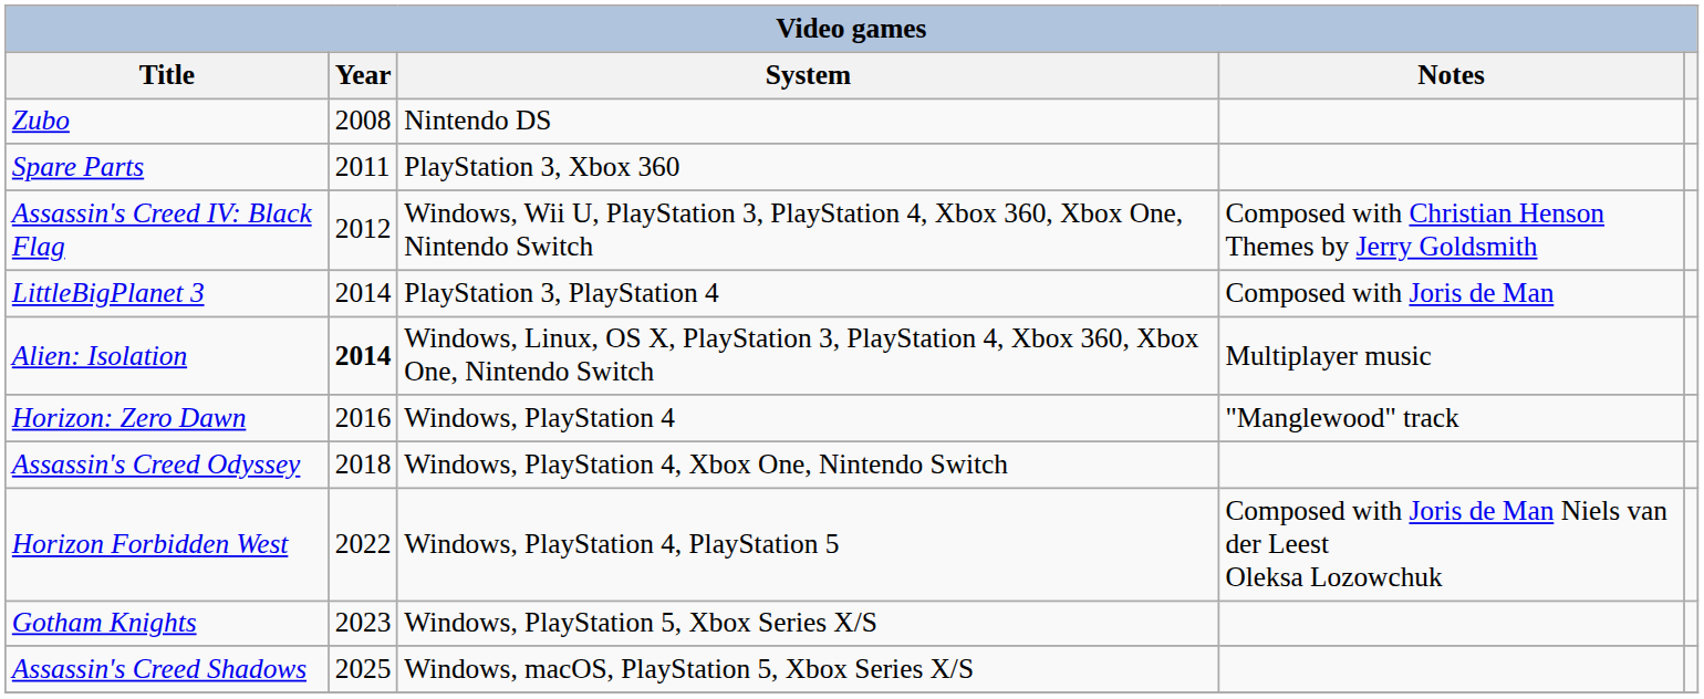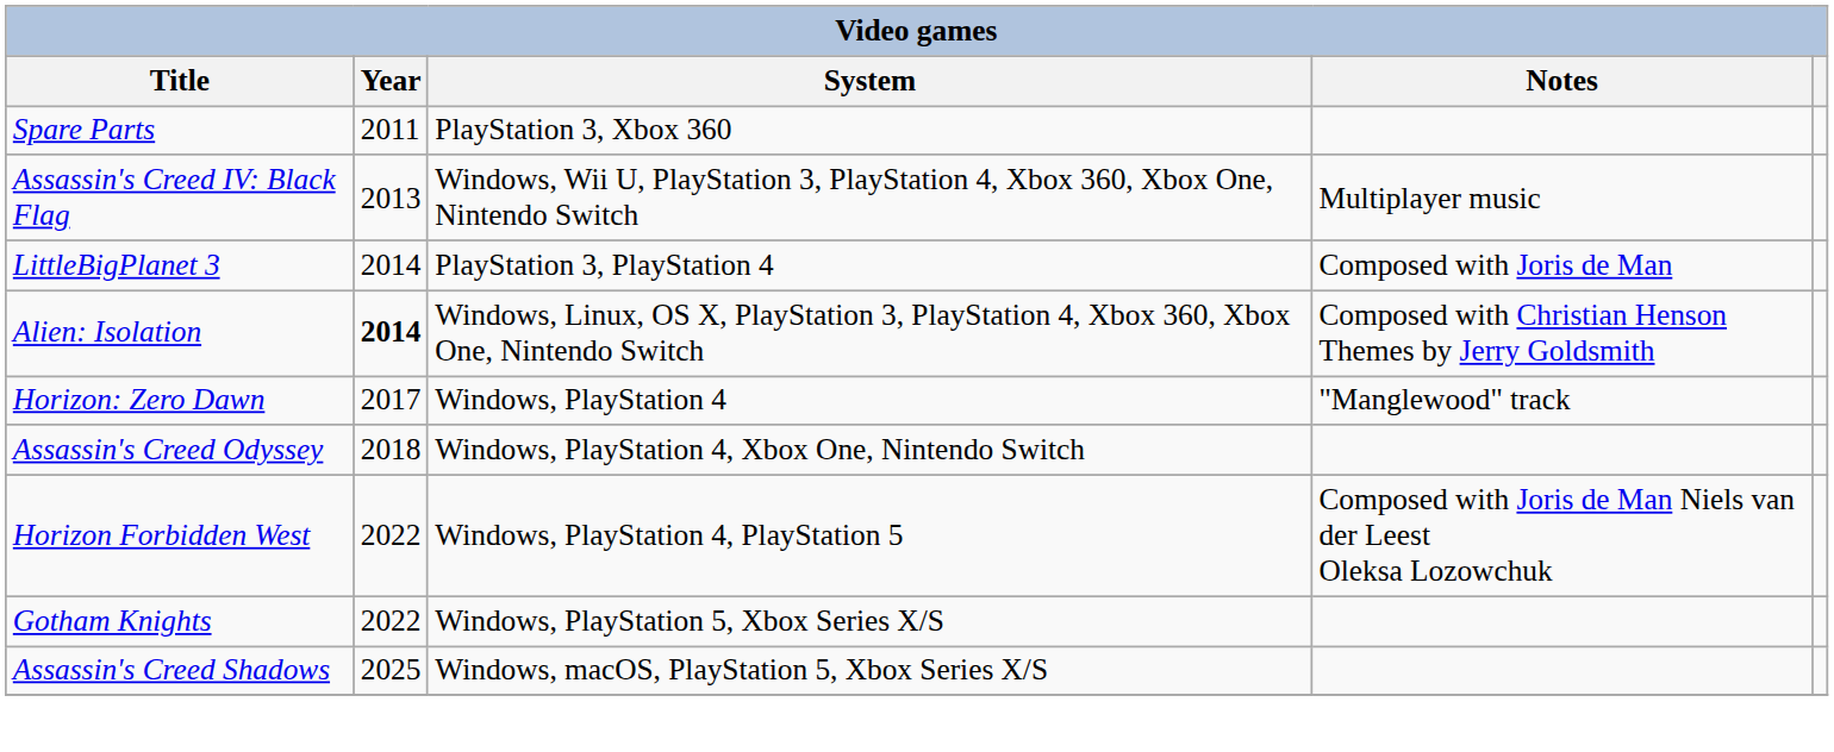- row: Zubo | 2008 | Nintendo DS
Assassin's Creed IV: Black Flag | Year: 2012 -> 2013
Assassin's Creed IV: Black Flag | Notes: Composed with Christian Henson Themes by Jerry Goldsmith -> Multiplayer music
Alien: Isolation | Notes: Multiplayer music -> Composed with Christian Henson Themes by Jerry Goldsmith
Horizon: Zero Dawn | Year: 2016 -> 2017
Gotham Knights | Year: 2023 -> 2022
